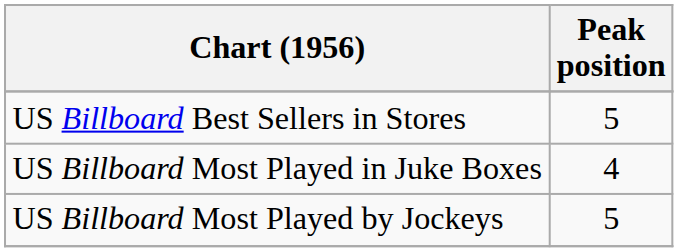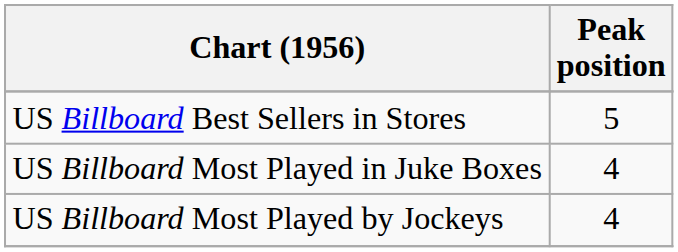US Billboard Most Played by Jockeys | Peak position: 5 -> 4
